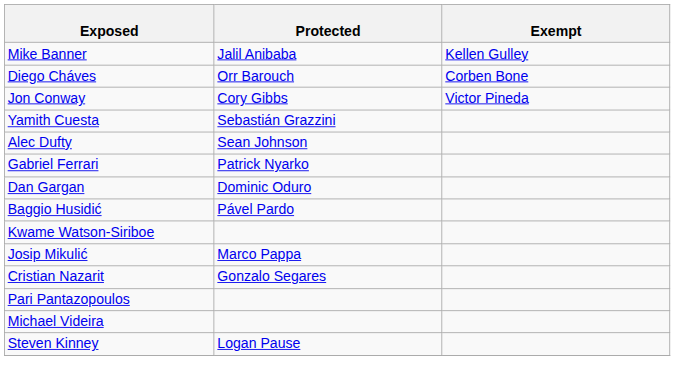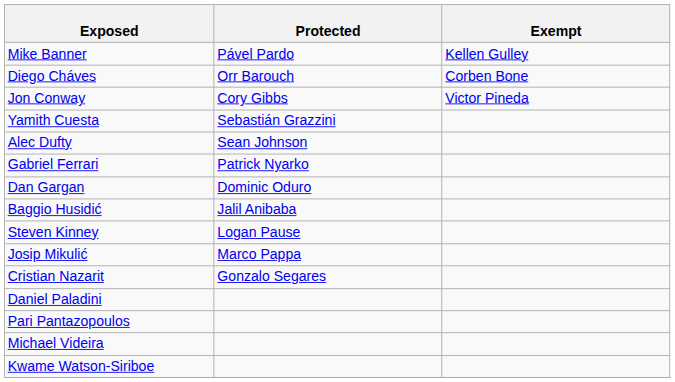Mike Banner | Protected: Jalil Anibaba -> Pável Pardo
Baggio Husidić | Protected: Pável Pardo -> Jalil Anibaba
rows swapped: Steven Kinney <-> Kwame Watson-Siriboe
+ row: Daniel Paladini
